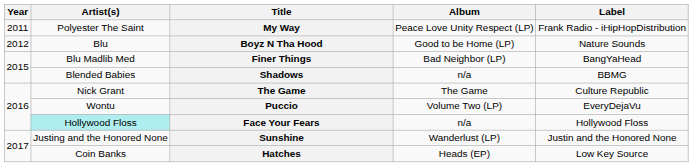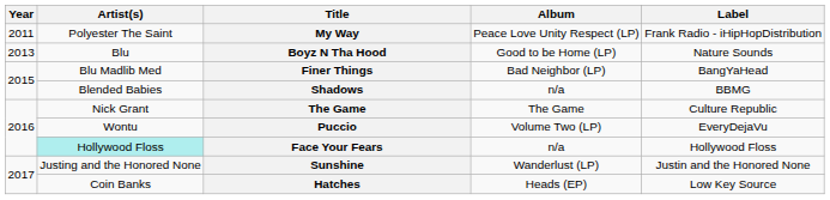Boyz N Tha Hood | Year: 2012 -> 2013
